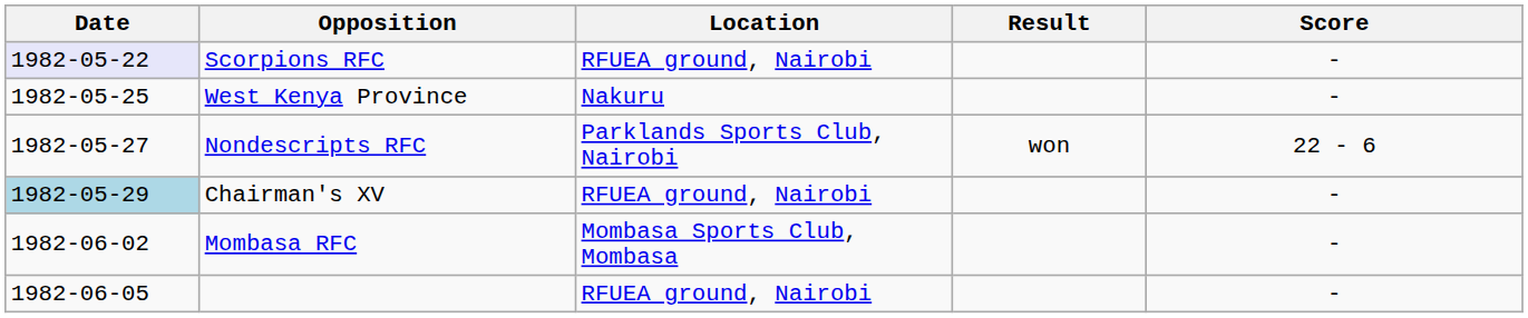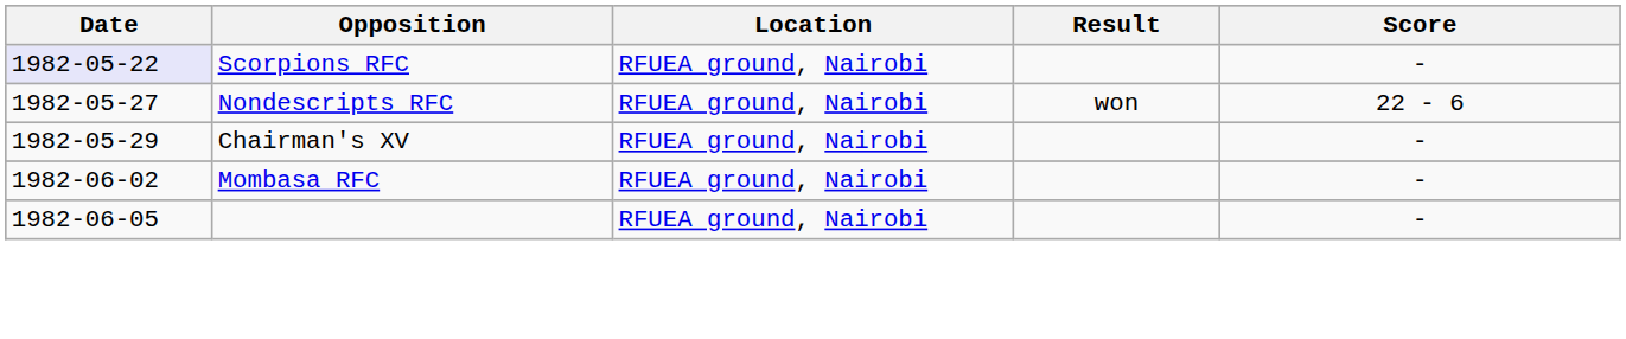- row: 1982-05-25 | West Kenya Province | Nakuru | -
Nondescripts RFC | Location: Parklands Sports Club, Nairobi -> RFUEA ground, Nairobi
Chairman's XV | Date: lightblue background -> no background
Mombasa RFC | Location: Mombasa Sports Club, Mombasa -> RFUEA ground, Nairobi
